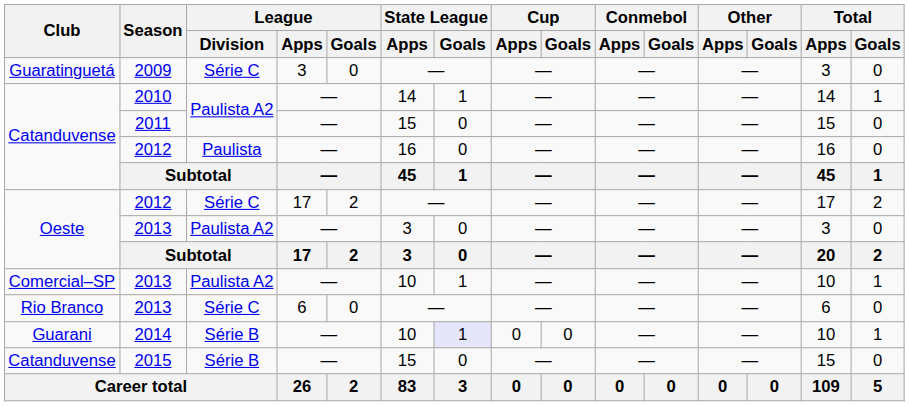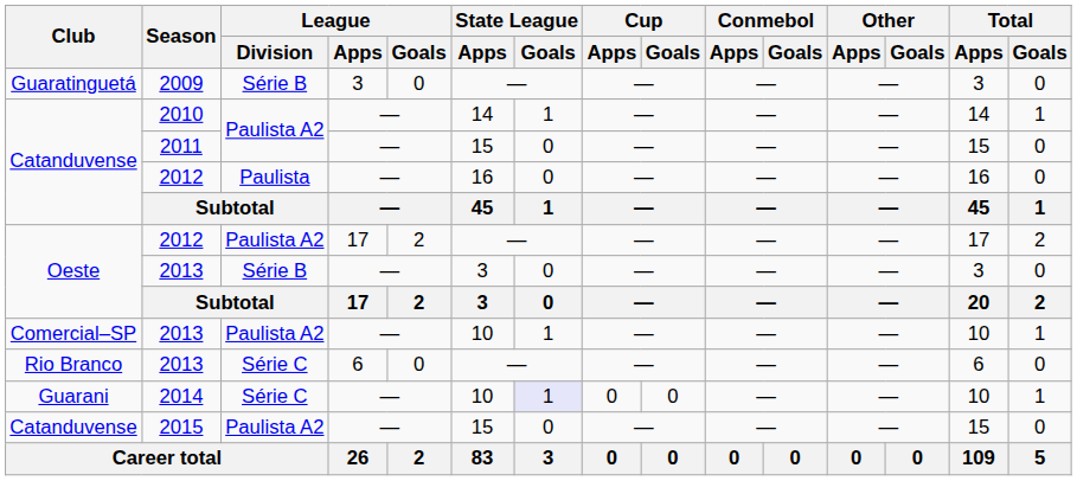2009 | League / Division: Série C -> Série B
Oeste / 2012 | League / Division: Série C -> Paulista A2
Oeste / 2013 | League / Division: Paulista A2 -> Série B
2014 | League / Division: Série B -> Série C
2015 | League / Division: Série B -> Paulista A2
